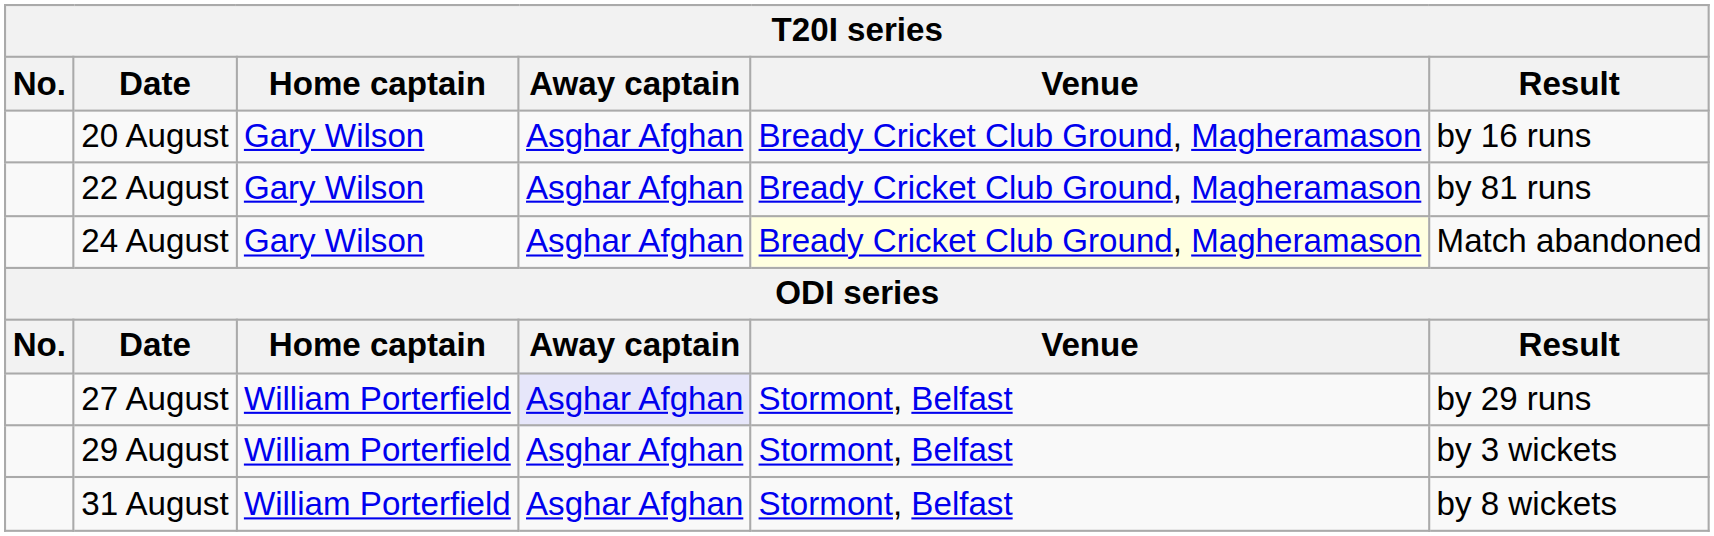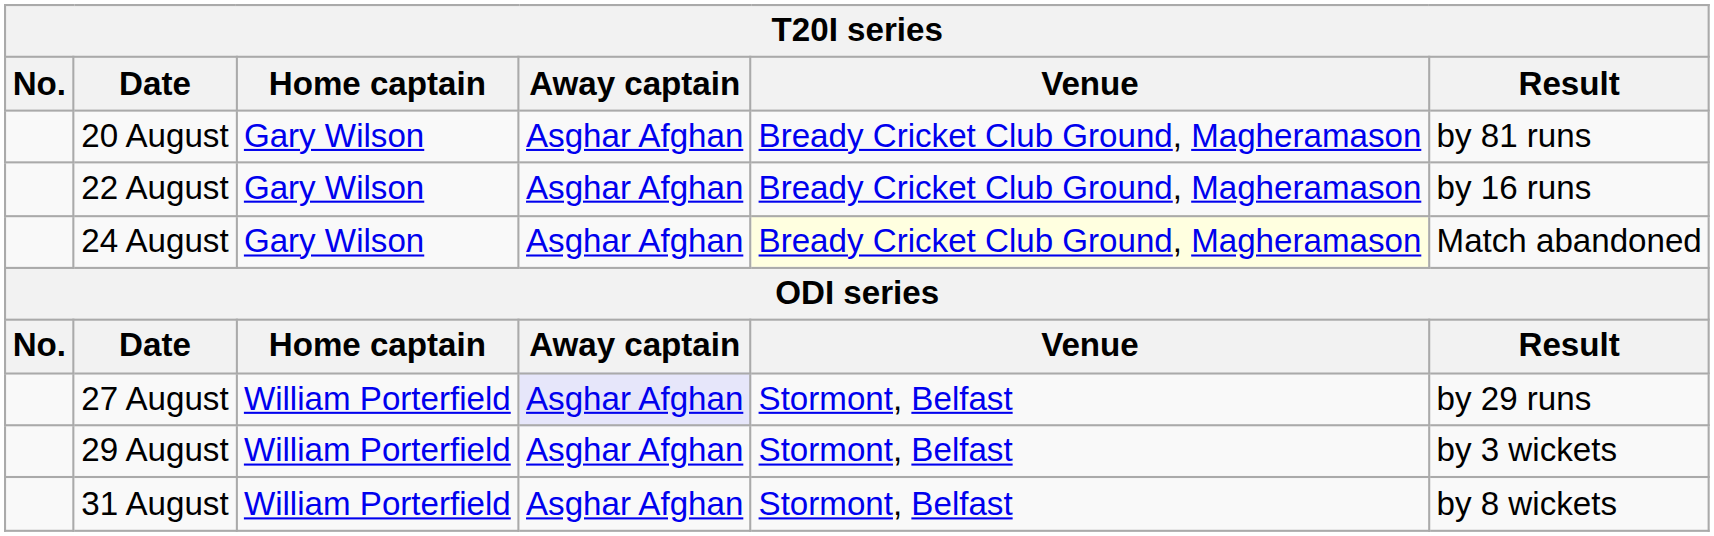20 August | Result: by 16 runs -> by 81 runs
22 August | Result: by 81 runs -> by 16 runs
